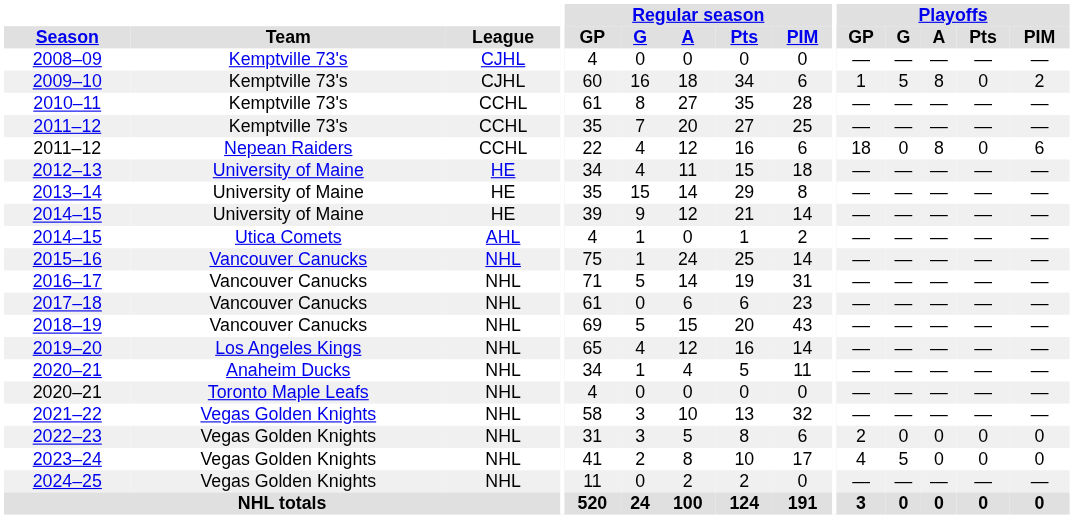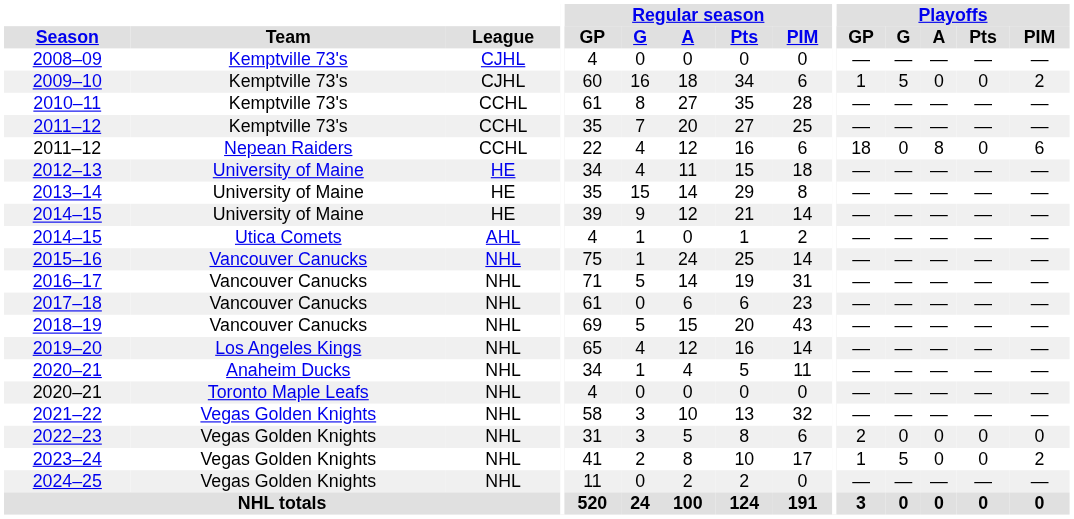2009–10 | Playoffs / A: 8 -> 0
2023–24 | Playoffs / GP: 4 -> 1
2023–24 | Playoffs / PIM: 0 -> 2
